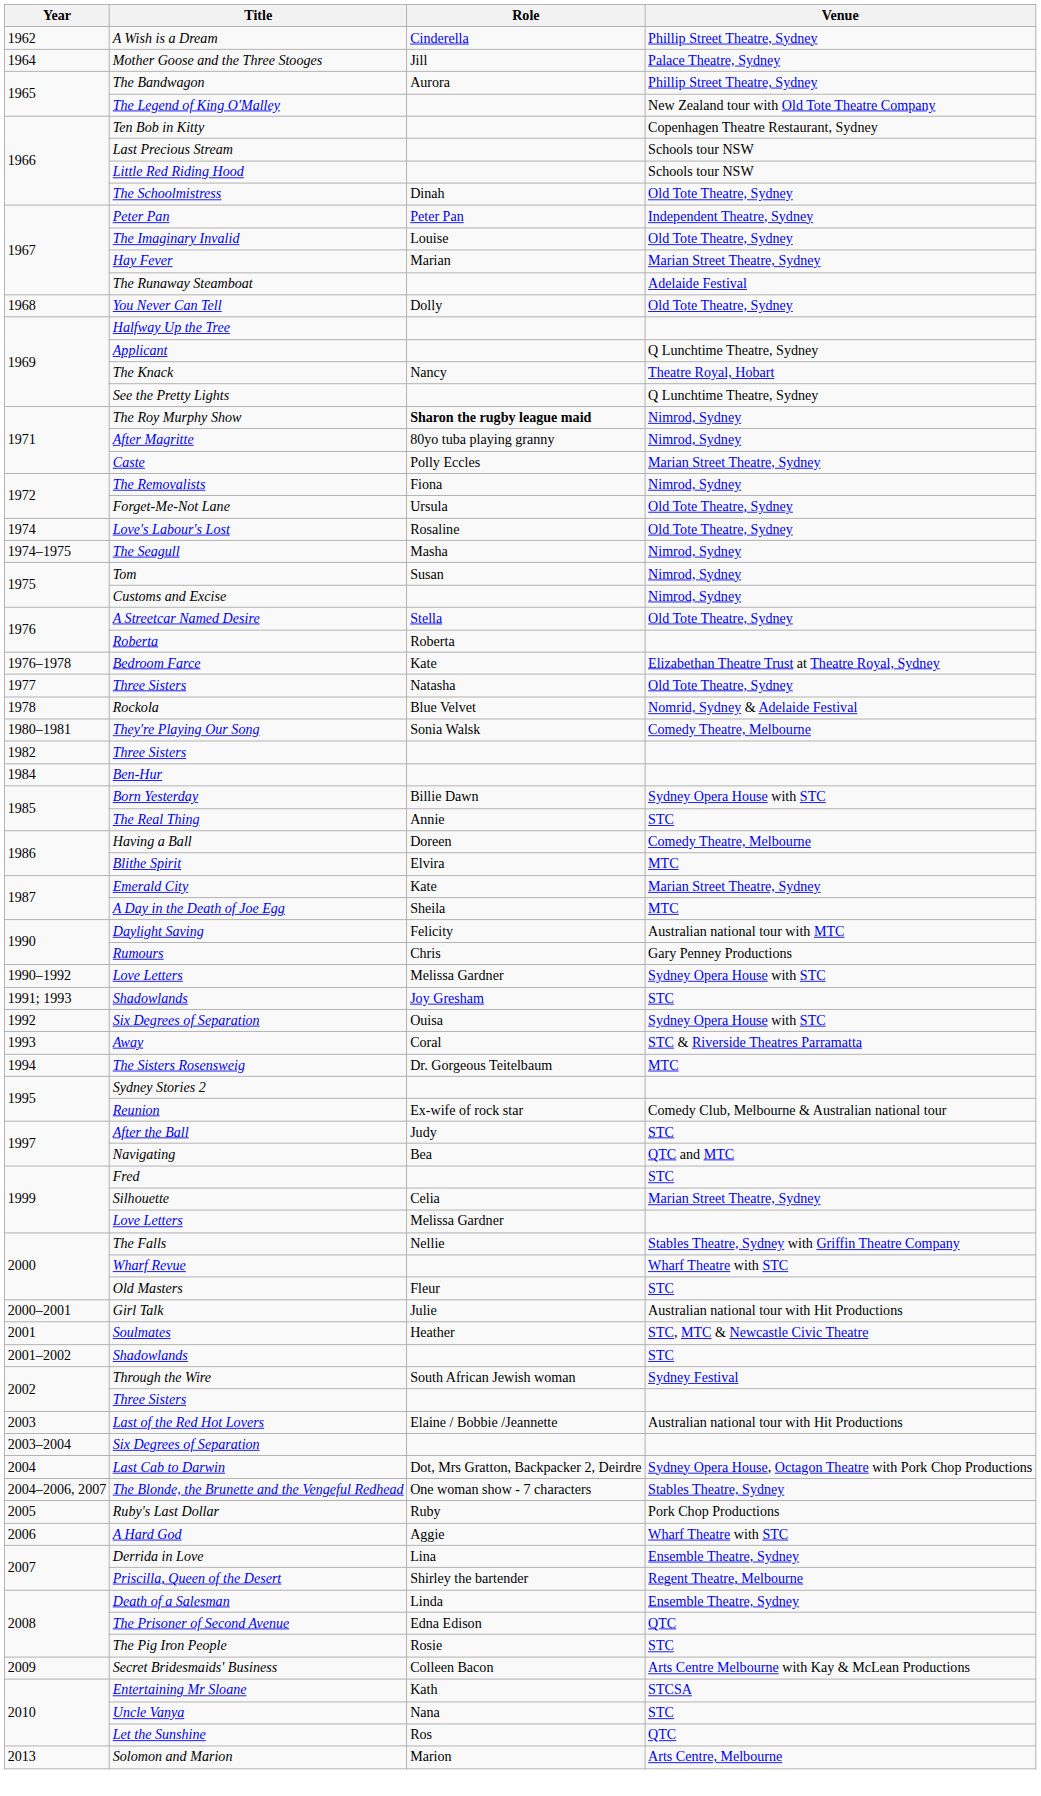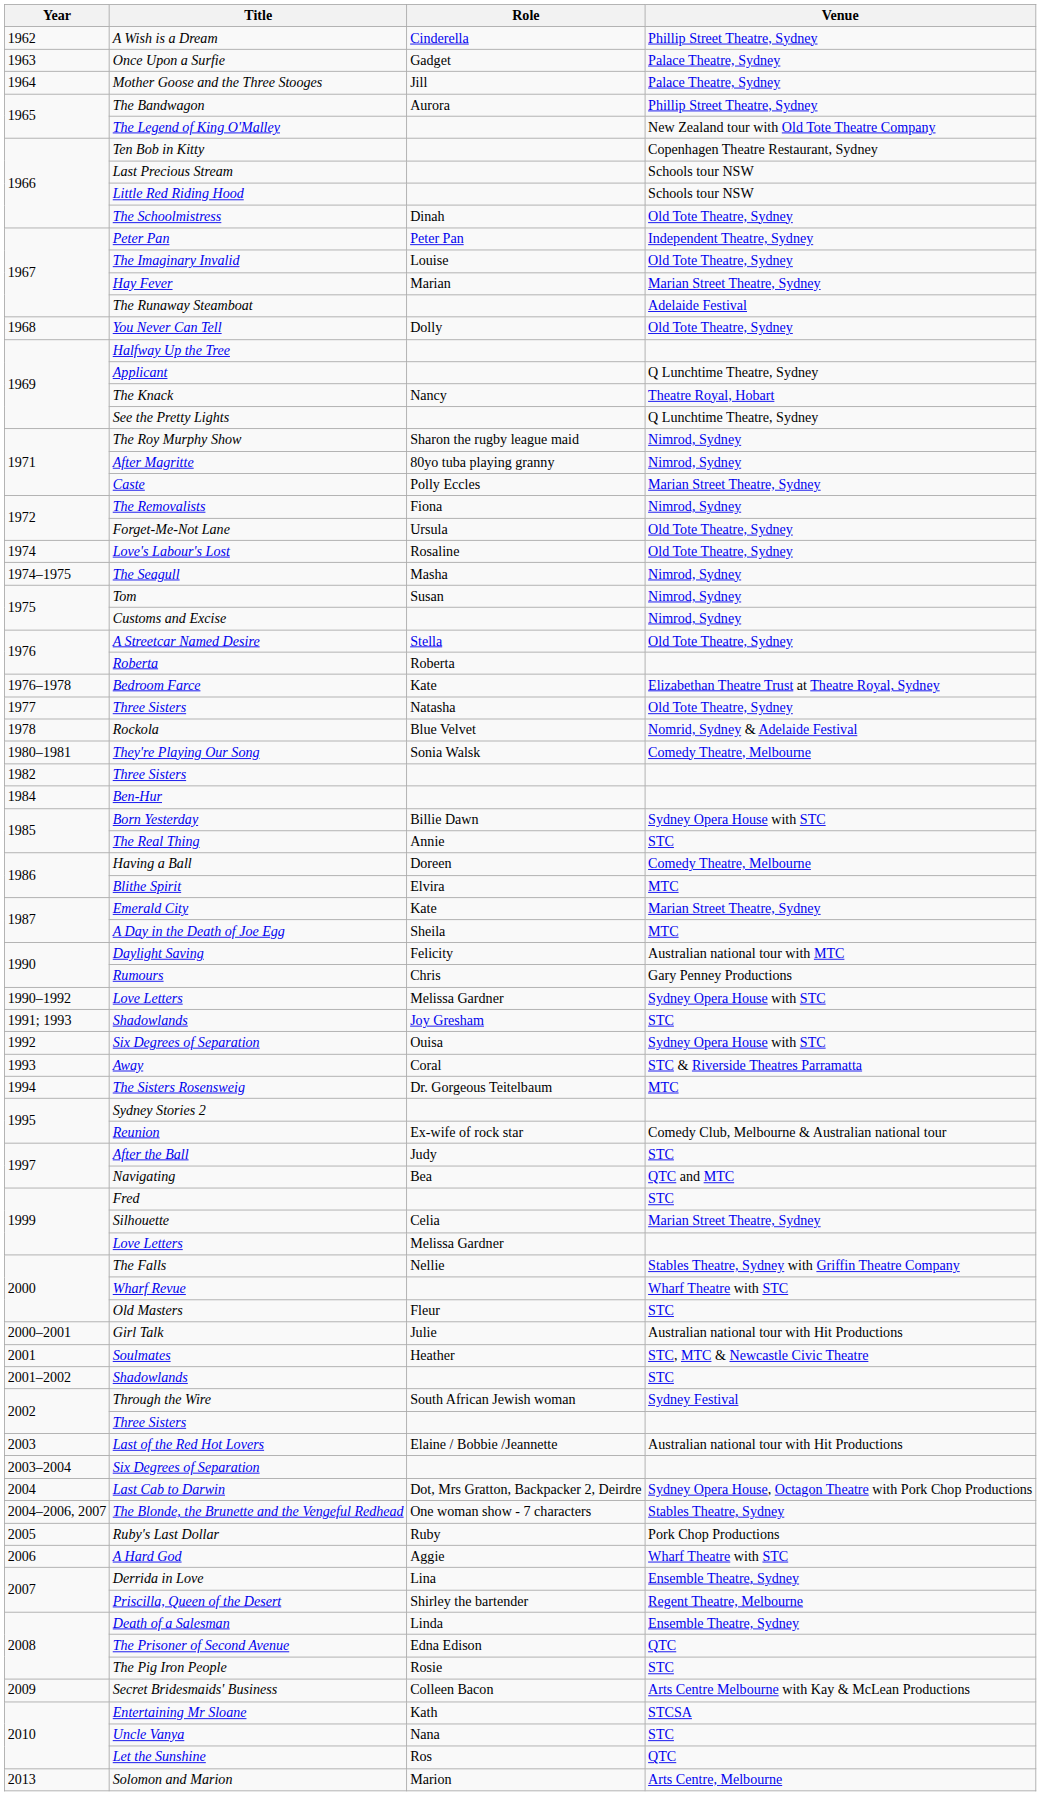+ row: 1963 | Once Upon a Surfie | Gadget | Palace Theatre, Sydney
The Roy Murphy Show | Role: bold -> normal
